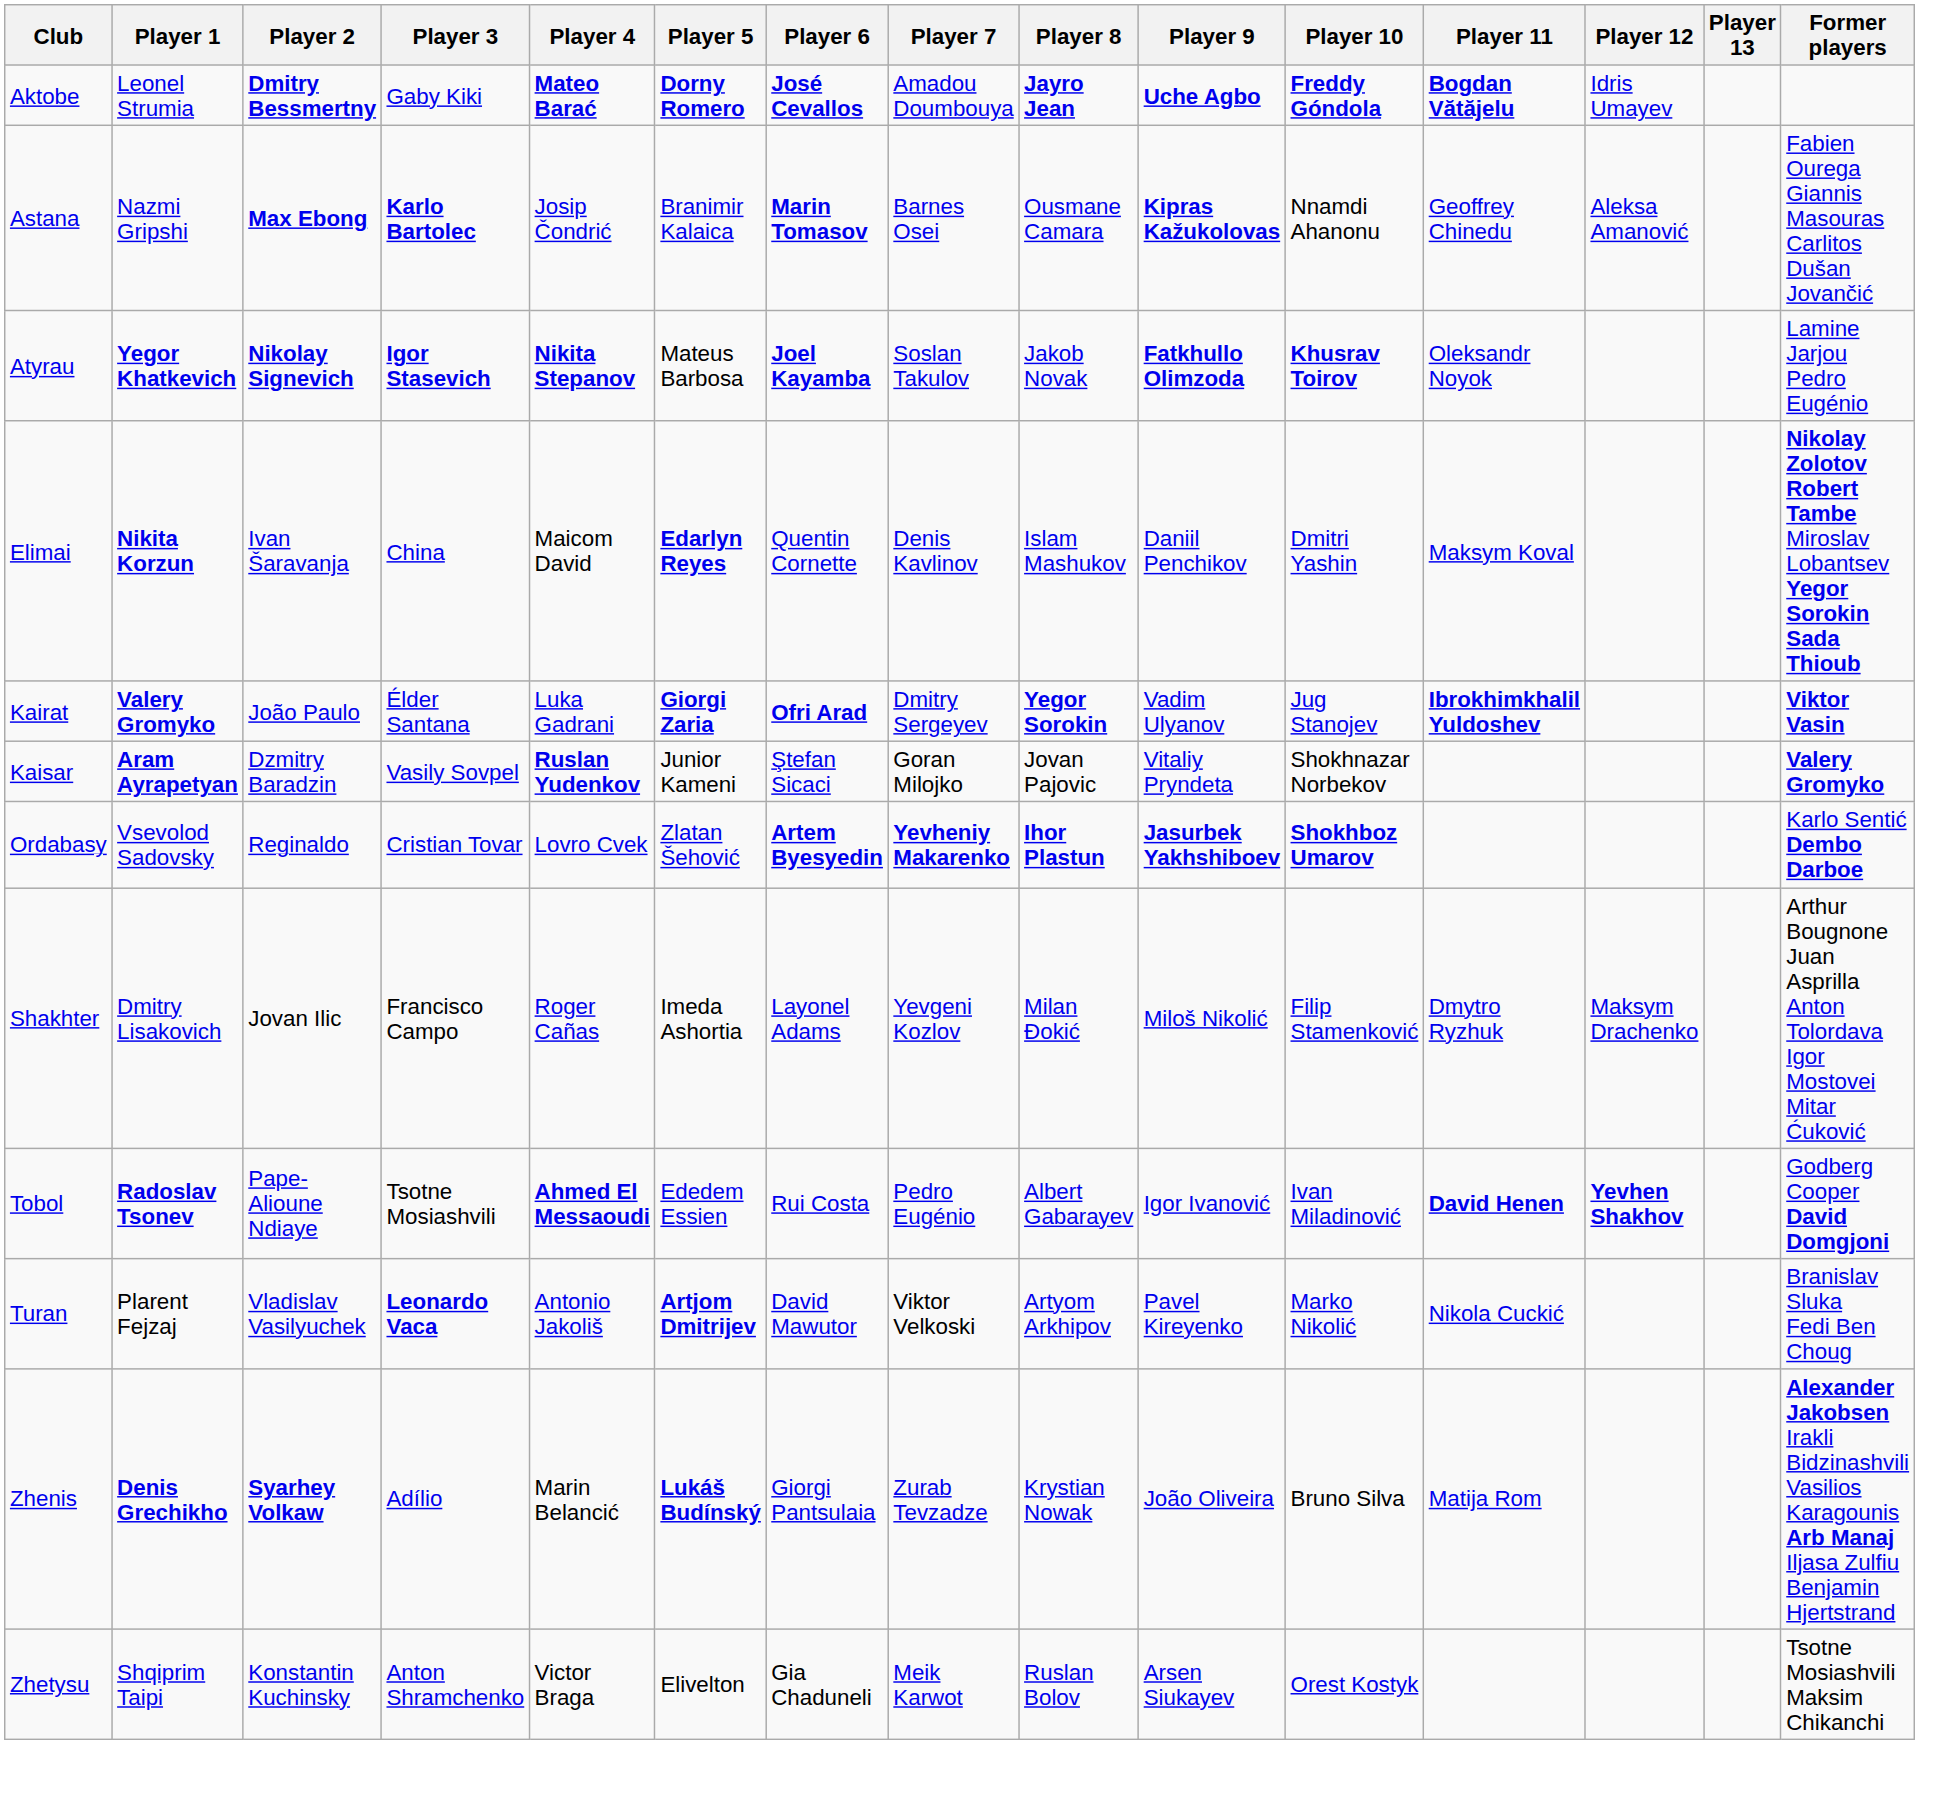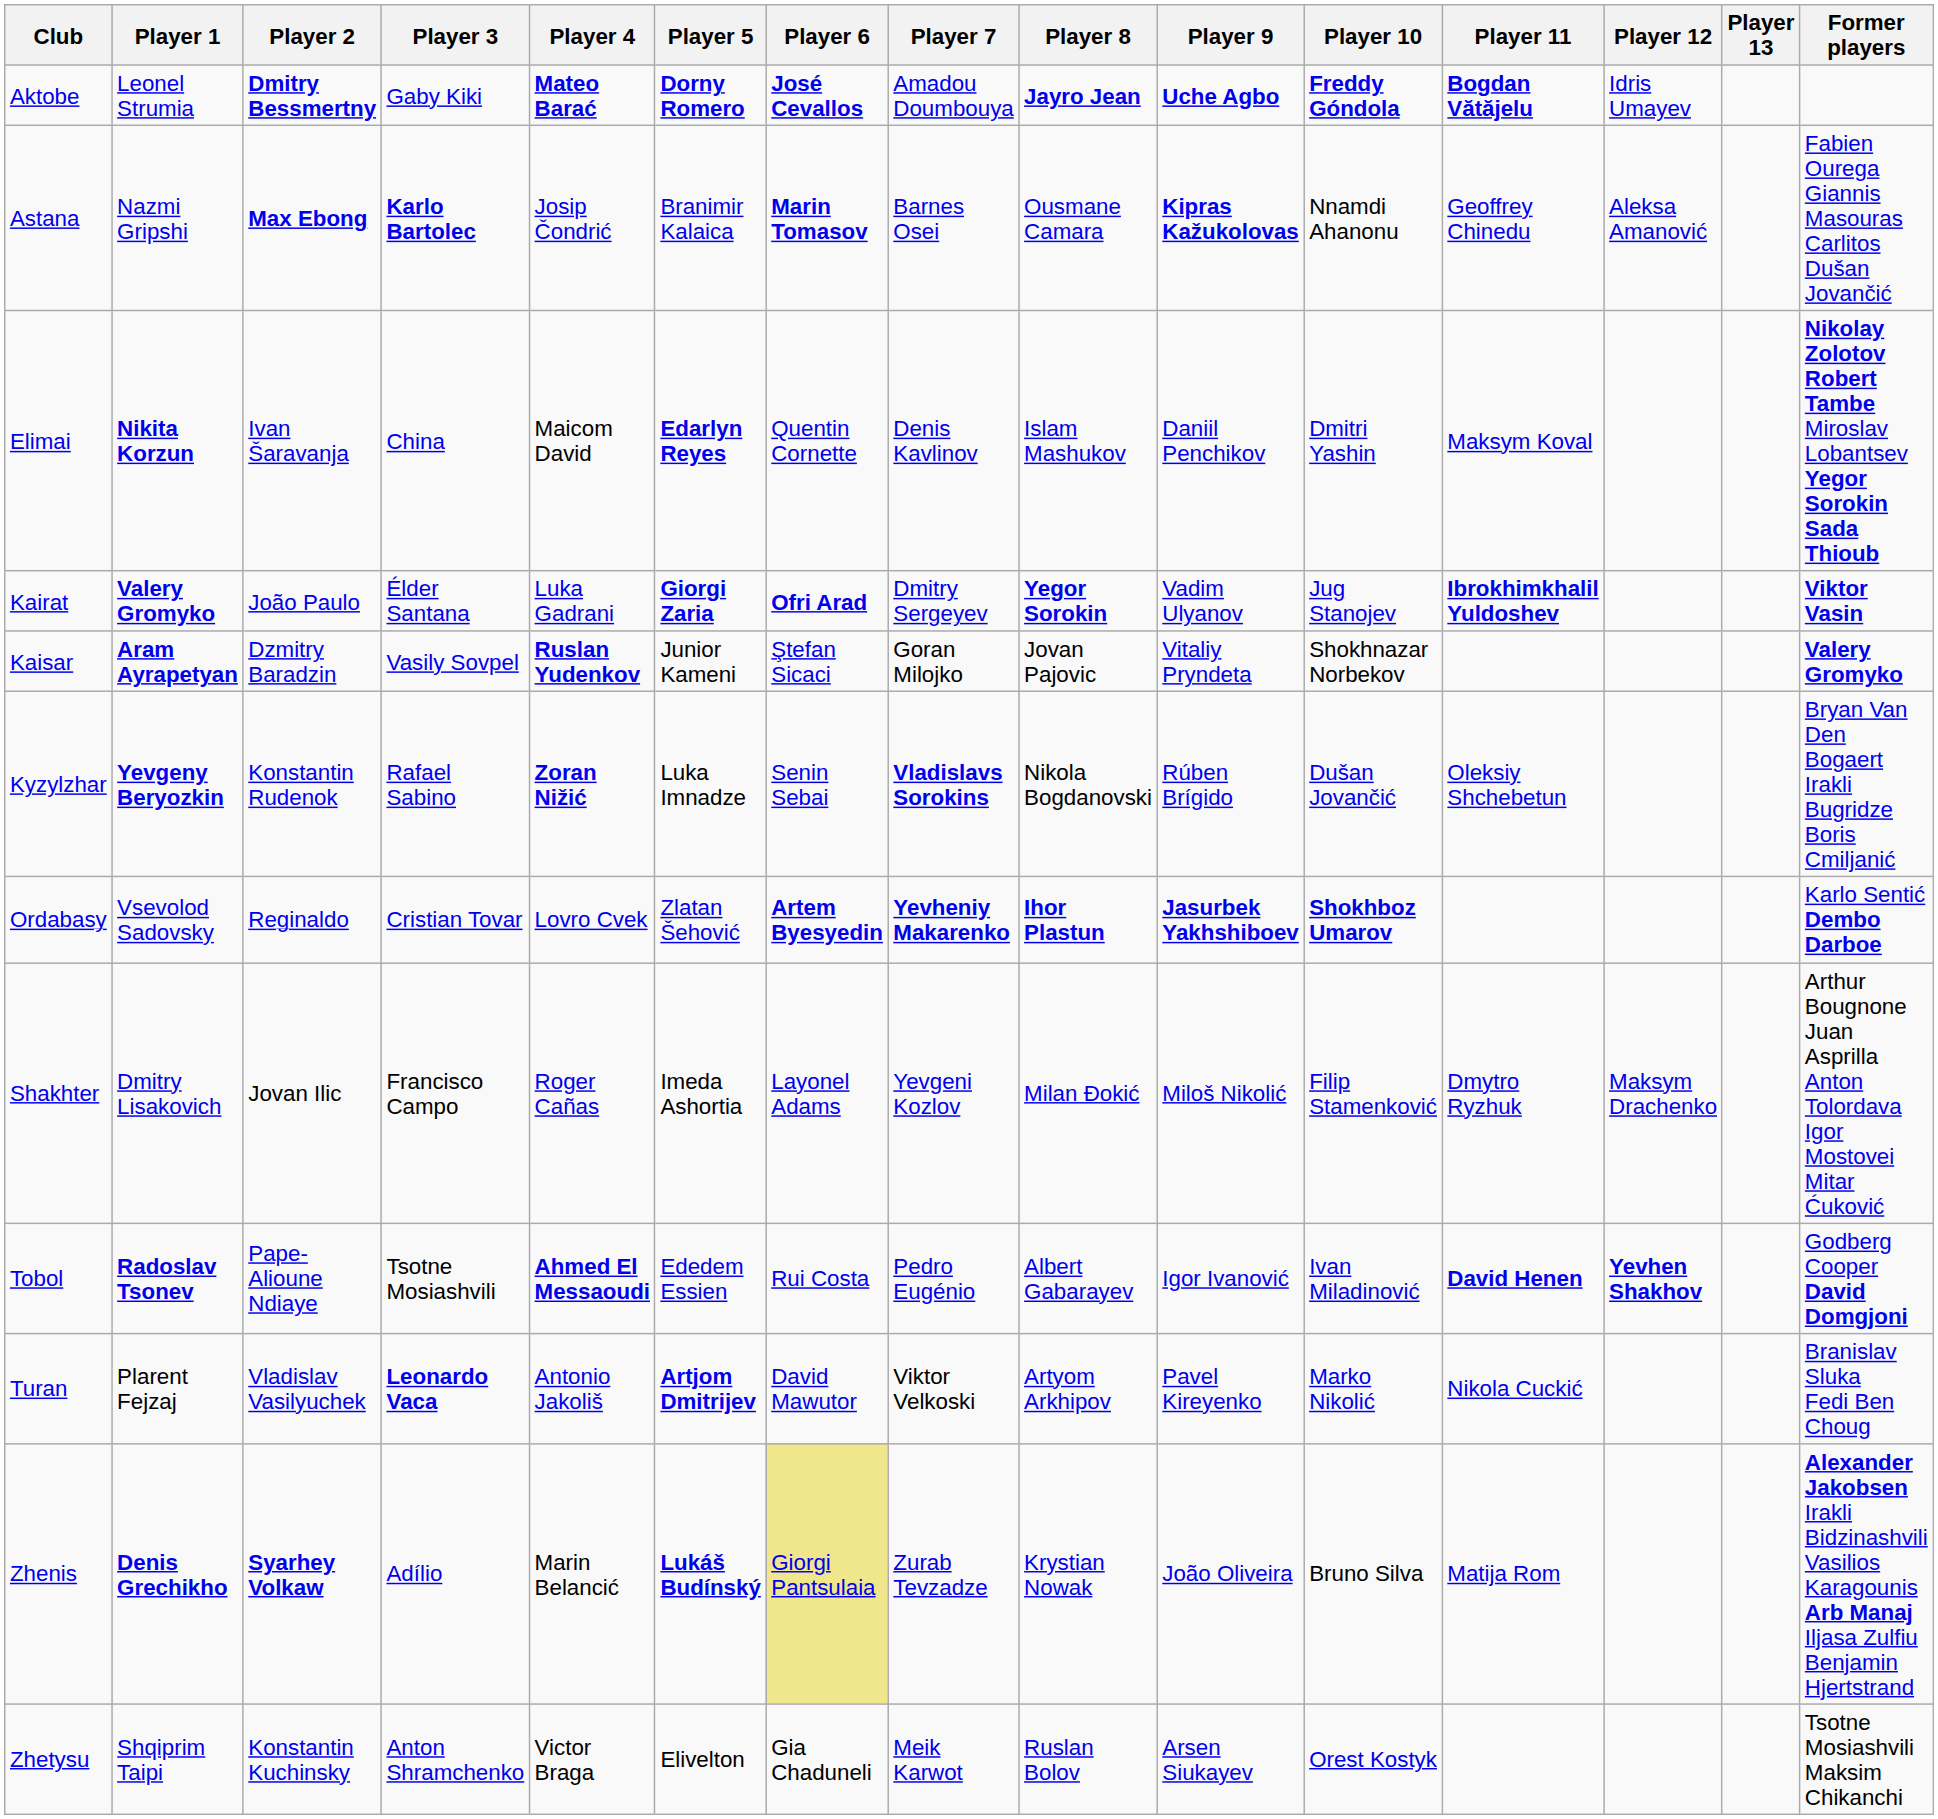- row: Atyrau | Yegor Khatkevich | Nikolay Signevich | Igor Stasevich | Nikita Stepanov | Mateus Barbosa | Joel Kayamba | Soslan Takulov | Jakob Novak | Fatkhullo Olimzoda | Khusrav Toirov | Oleksandr Noyok | Lamine Jarjou Pedro Eugénio
+ row: Kyzylzhar | Yevgeny Beryozkin | Konstantin Rudenok | Rafael Sabino | Zoran Nižić | Luka Imnadze | Senin Sebai | Vladislavs Sorokins | Nikola Bogdanovski | Rúben Brígido | Dušan Jovančić | Oleksiy Shchebetun | Bryan Van Den Bogaert Irakli Bugridze Boris Cmiljanić
Zhenis | Player 6: no background -> khaki background
